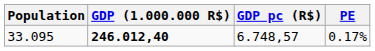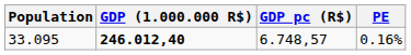33.095 | PE: 0.17% -> 0.16%
